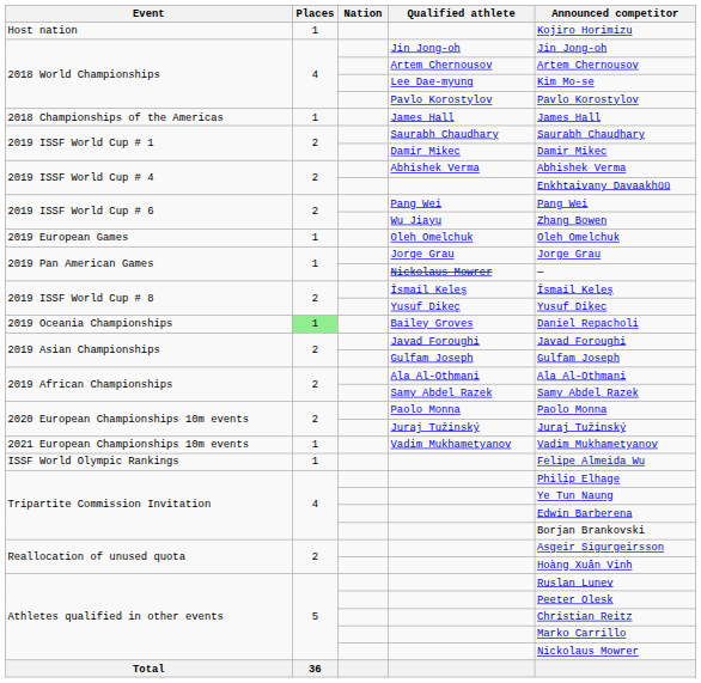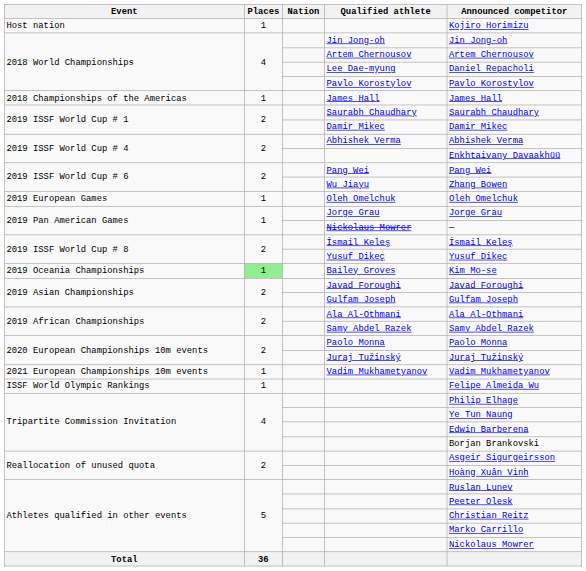Lee Dae-myung | Announced competitor: Kim Mo-se -> Daniel Repacholi
Bailey Groves | Announced competitor: Daniel Repacholi -> Kim Mo-se
